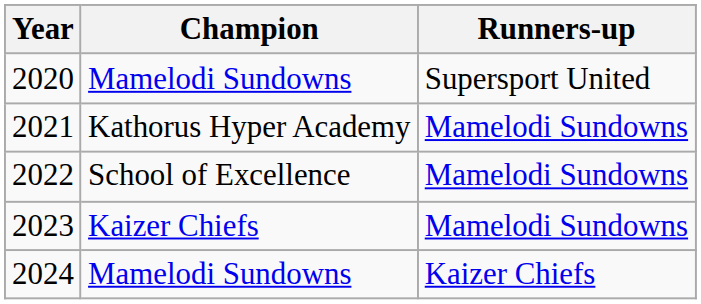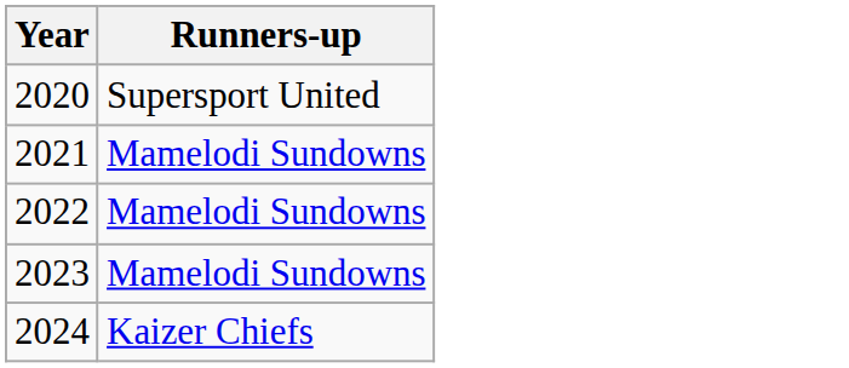- column: Champion | Mamelodi Sundowns | Kathorus Hyper Academy | School of Excellence | Kaizer Chiefs | Mamelodi Sundowns
